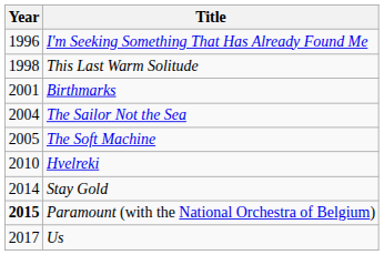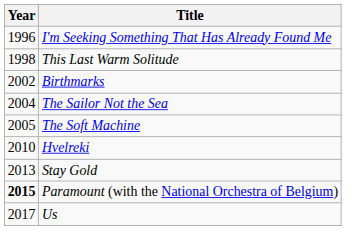Birthmarks | Year: 2001 -> 2002
Stay Gold | Year: 2014 -> 2013
